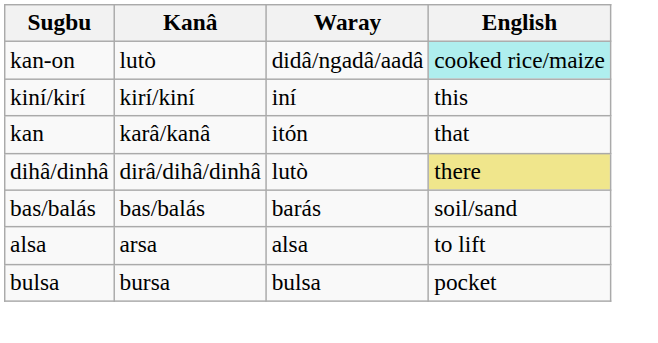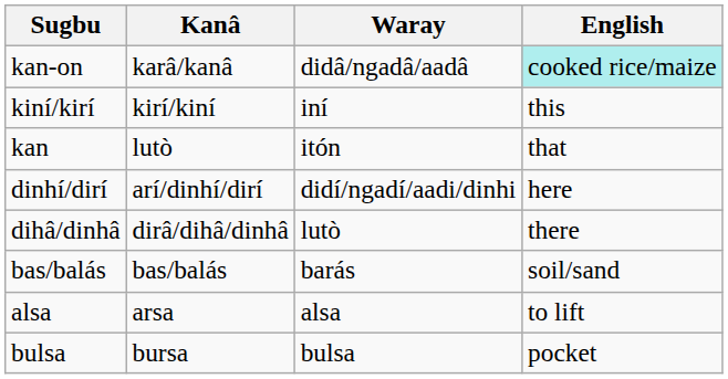kan-on | Kanâ: lutò -> karâ/kanâ
kan | Kanâ: karâ/kanâ -> lutò
+ row: dinhí/dirí | arí/dinhí/dirí | didí/ngadí/aadi/dinhi | here
dihâ/dinhâ | English: khaki background -> no background
